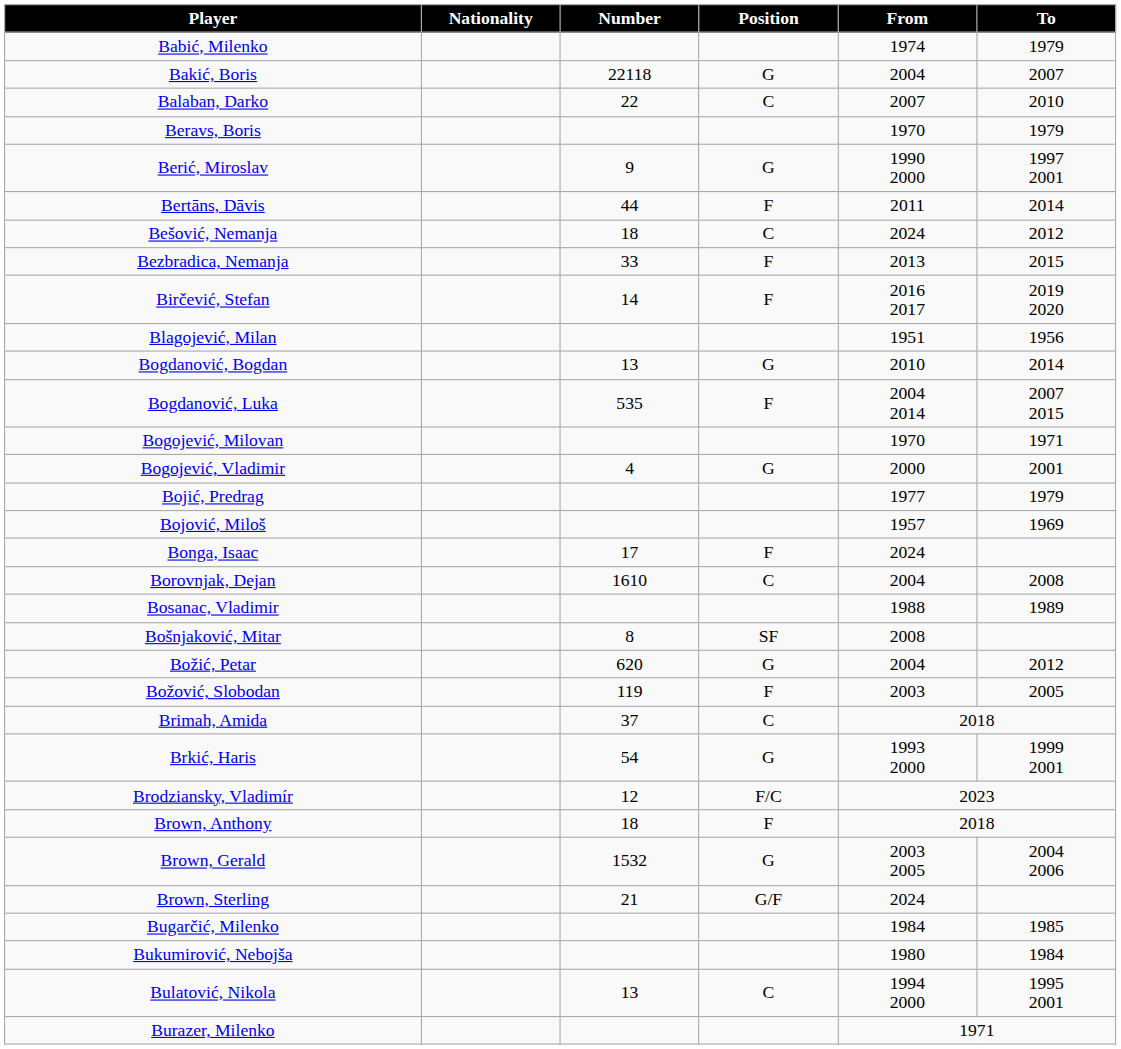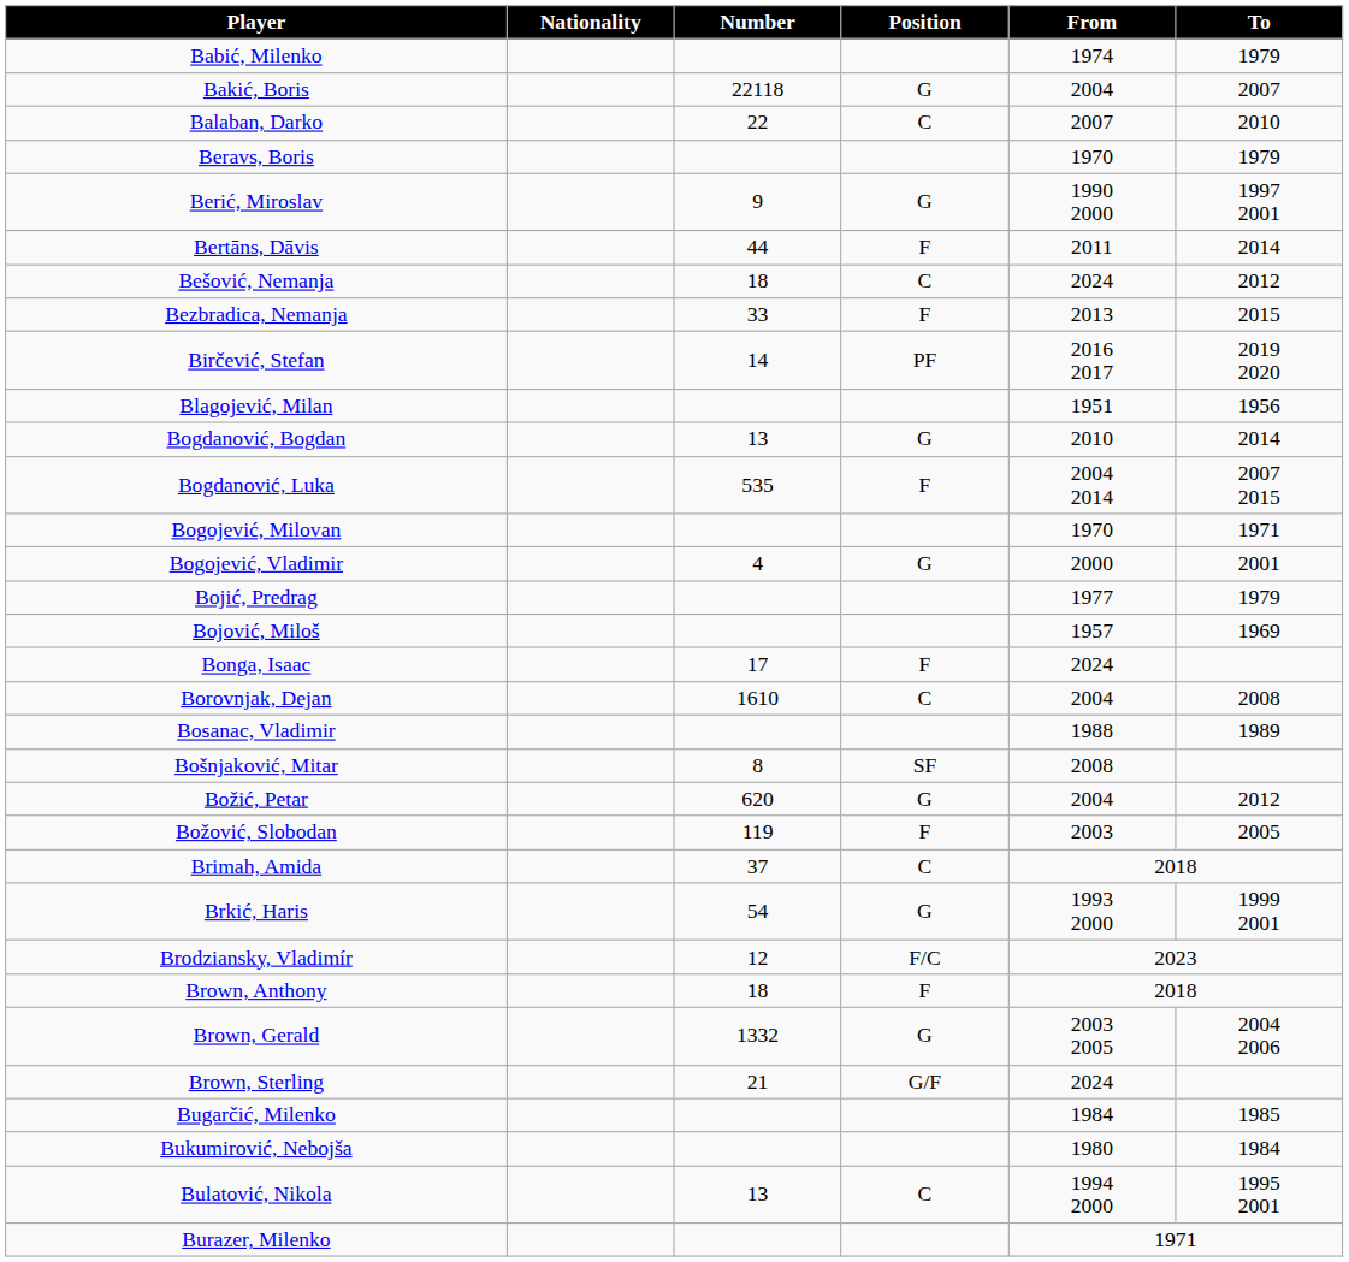Birčević, Stefan | Position: F -> PF
Brown, Gerald | Number: 1532 -> 1332
